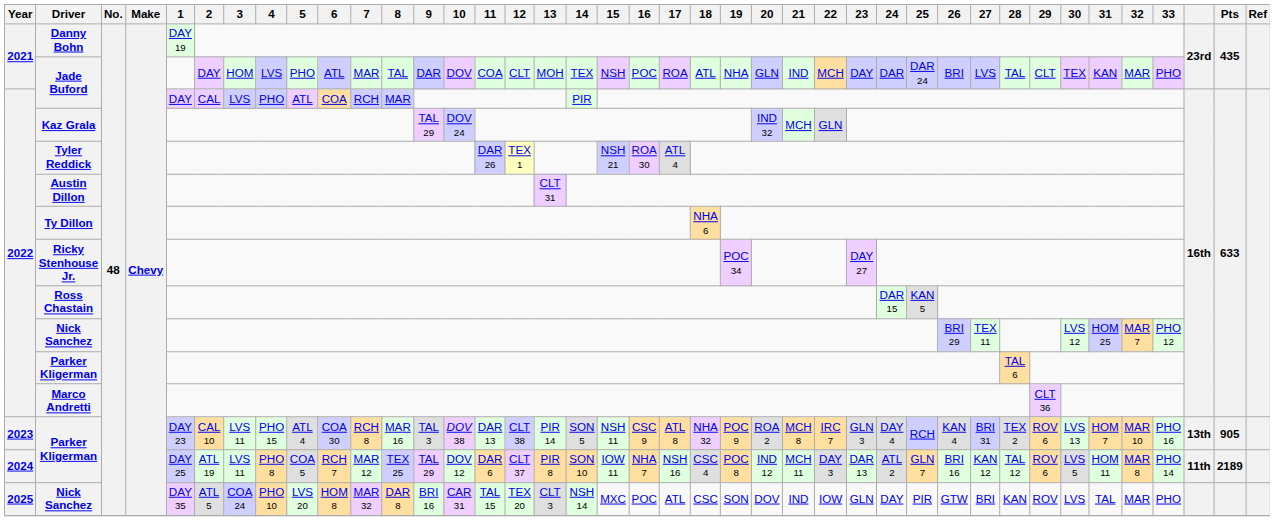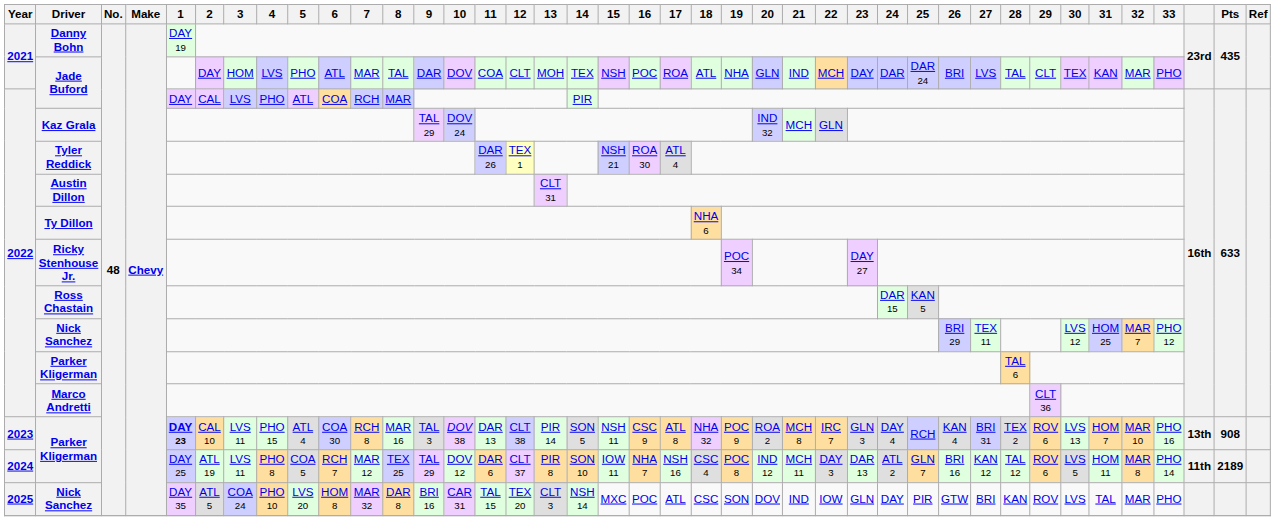2023 / Parker Kligerman | 1: normal -> bold
2023 / Parker Kligerman | Pts: 905 -> 908
